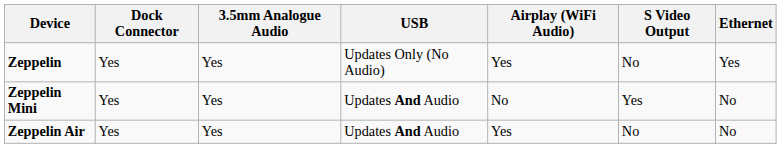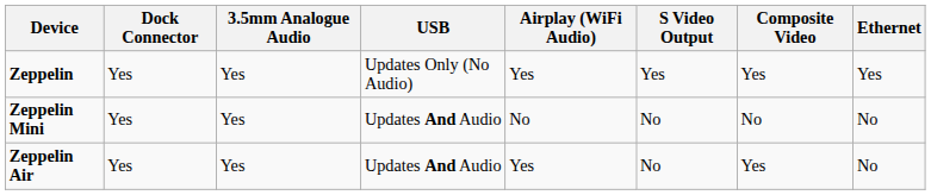+ column: Composite Video | Yes | No | Yes
Zeppelin | S Video Output: No -> Yes
Zeppelin Mini | S Video Output: Yes -> No
